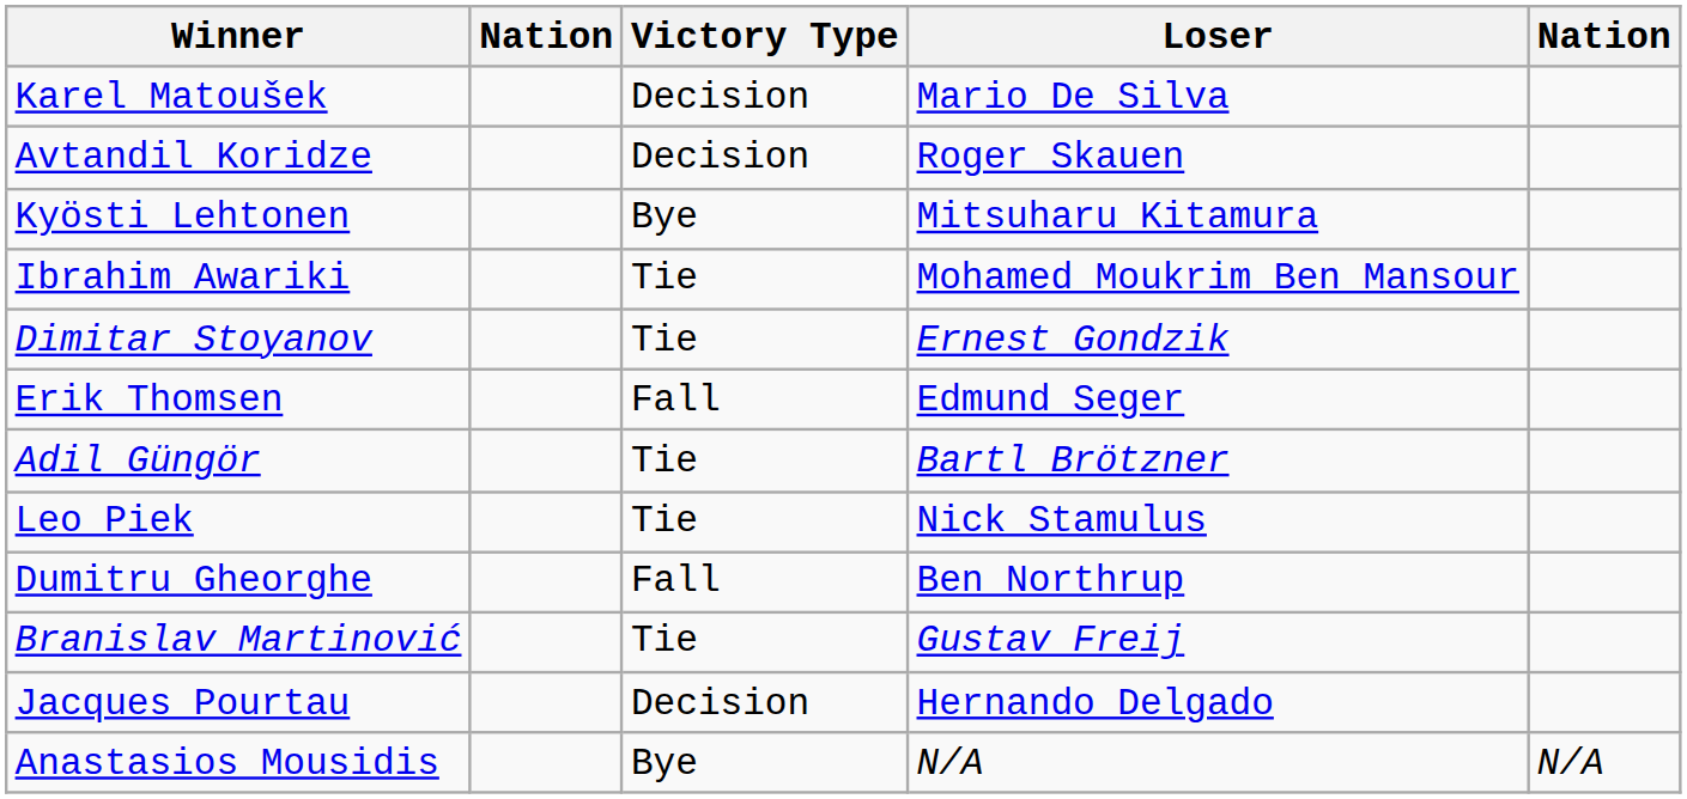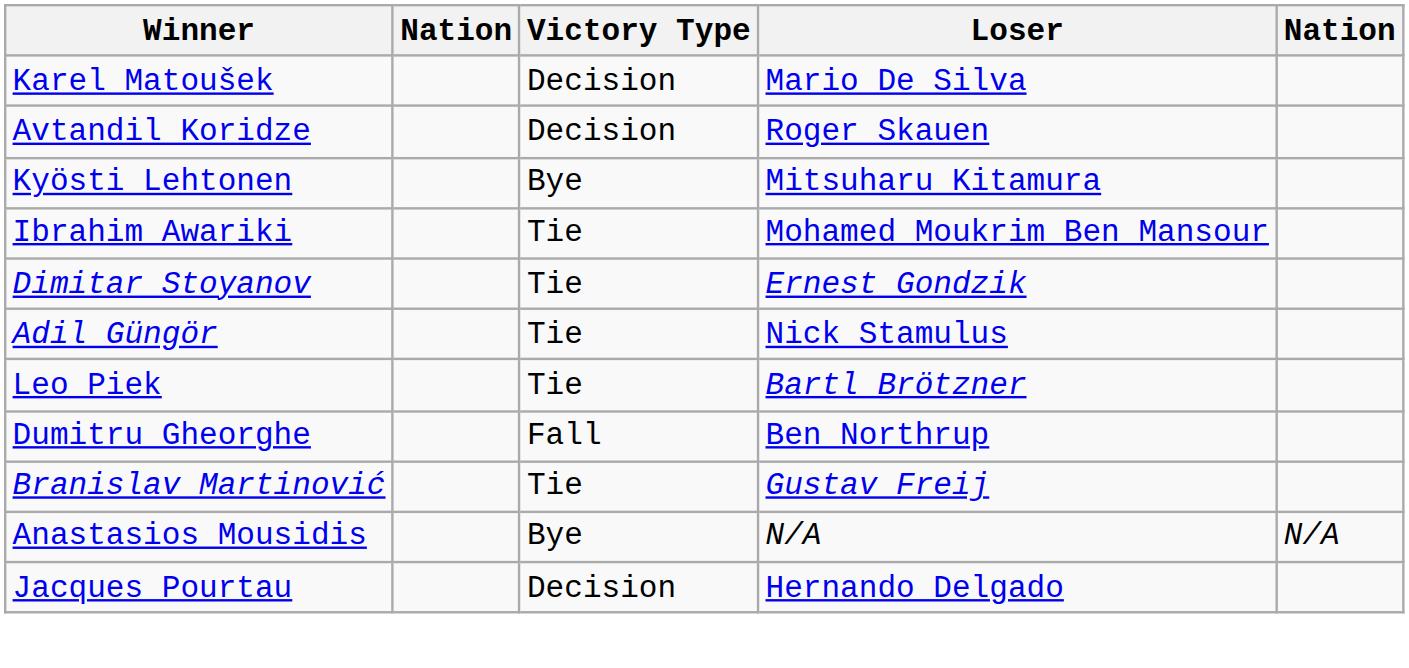- row: Erik Thomsen | Fall | Edmund Seger
Adil Güngör | Loser: Bartl Brötzner -> Nick Stamulus
Leo Piek | Loser: Nick Stamulus -> Bartl Brötzner
rows swapped: Jacques Pourtau <-> Anastasios Mousidis
